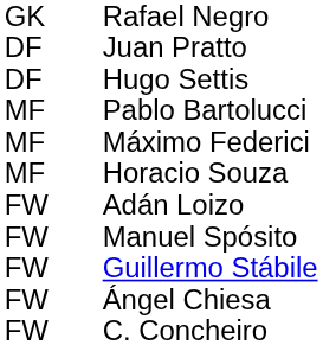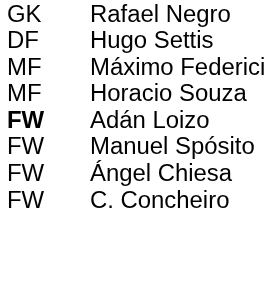- row: DF | Juan Pratto
- row: MF | Pablo Bartolucci
Adán Loizo | column 1: normal -> bold
- row: FW | Guillermo Stábile
